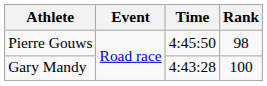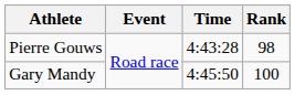Pierre Gouws | Time: 4:45:50 -> 4:43:28
Gary Mandy | Time: 4:43:28 -> 4:45:50
